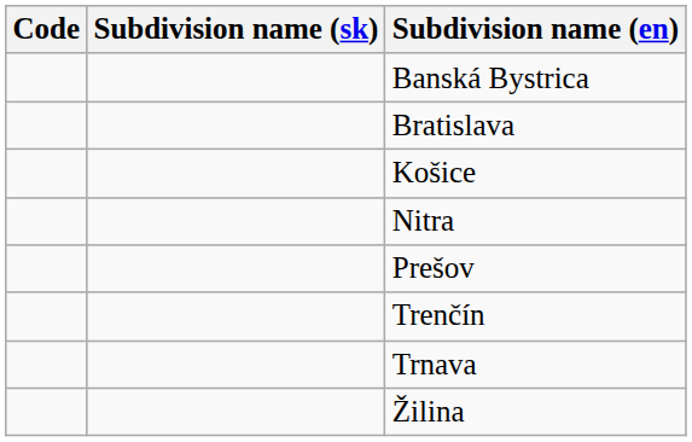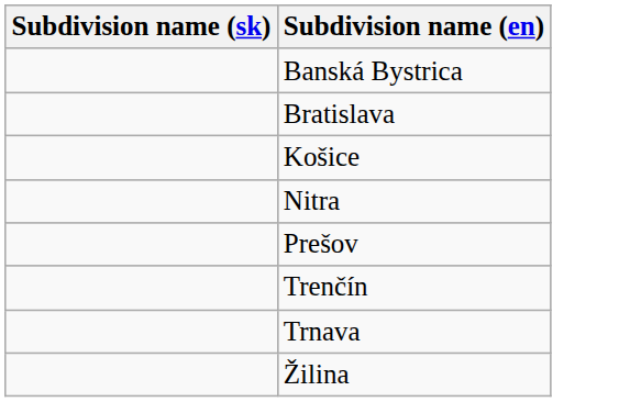- column: Code
